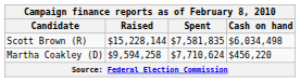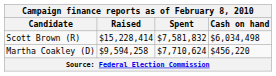Scott Brown (R) | Raised: $15,228,144 -> $15,228,414
Scott Brown (R) | Spent: $7,581,835 -> $7,581,832
